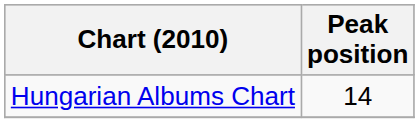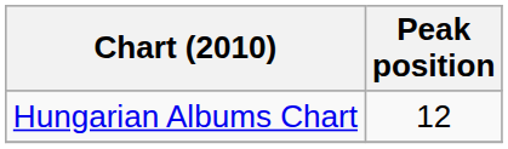Hungarian Albums Chart | Peak position: 14 -> 12
